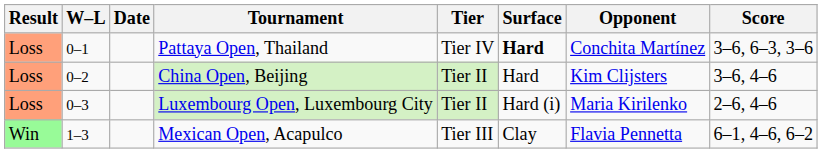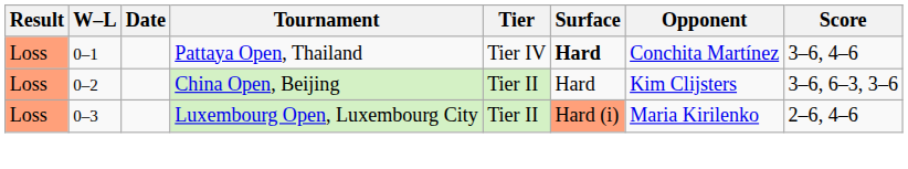Pattaya Open, Thailand | Score: 3–6, 6–3, 3–6 -> 3–6, 4–6
China Open, Beijing | Score: 3–6, 4–6 -> 3–6, 6–3, 3–6
Luxembourg Open, Luxembourg City | Surface: no background -> lightsalmon background
- row: Win | 1–3 | Mexican Open, Acapulco | Tier III | Clay | Flavia Pennetta | 6–1, 4–6, 6–2
